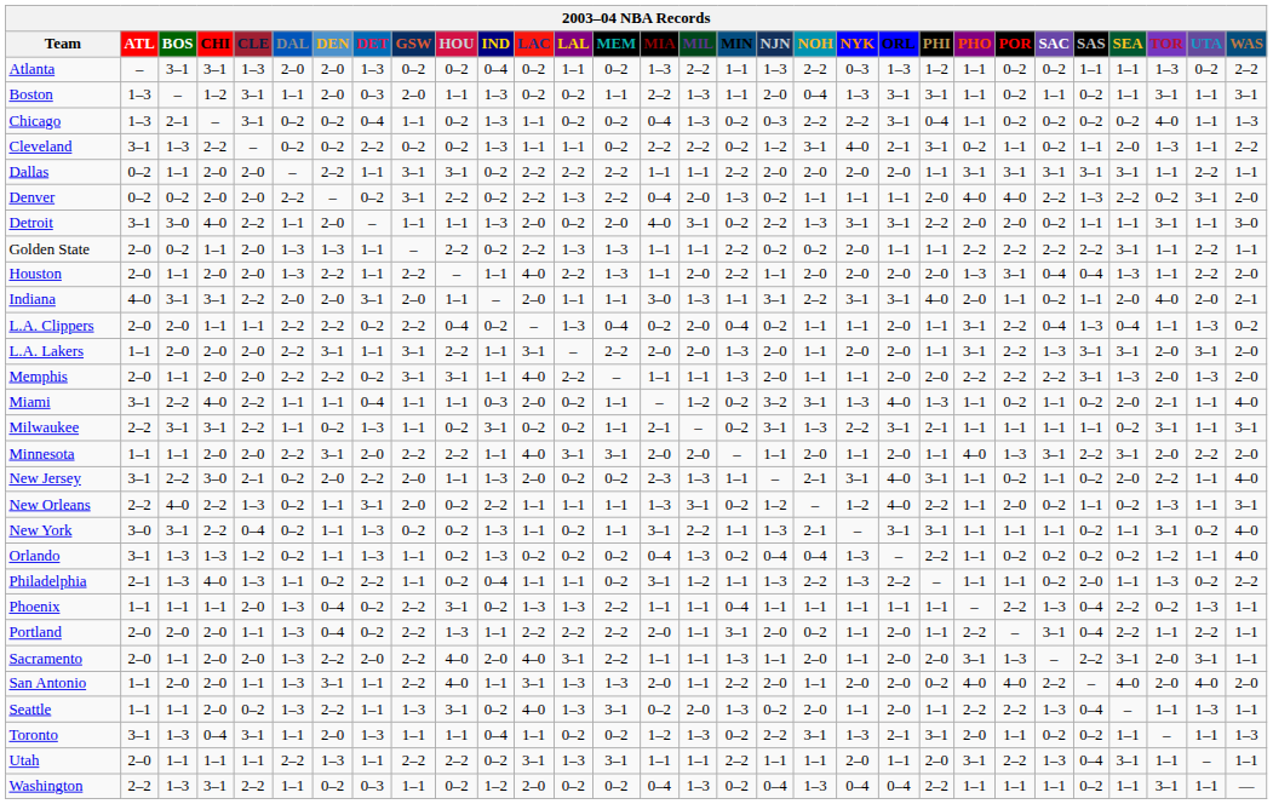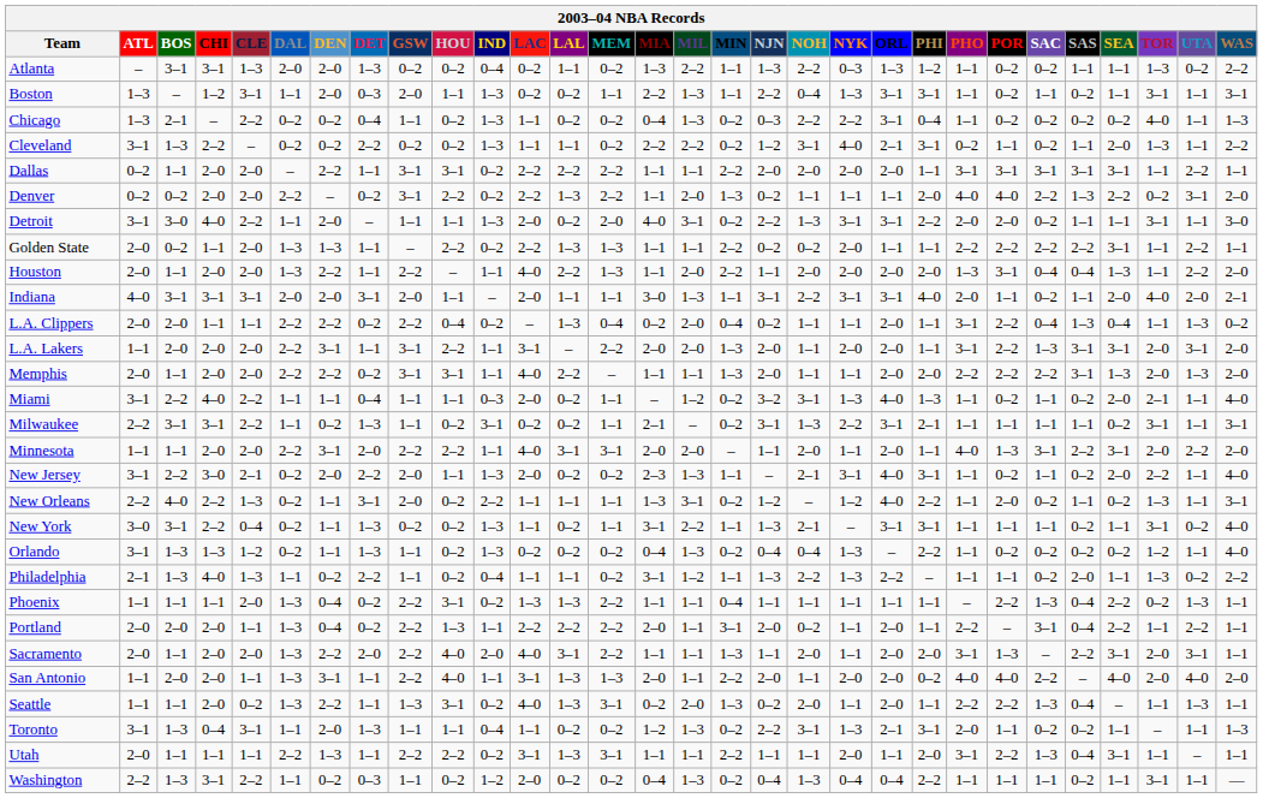Boston | NJN: 2–0 -> 2–2
Chicago | CLE: 3–1 -> 2–2
Denver | MIA: 0–4 -> 1–1
Indiana | CLE: 2–2 -> 3–1
